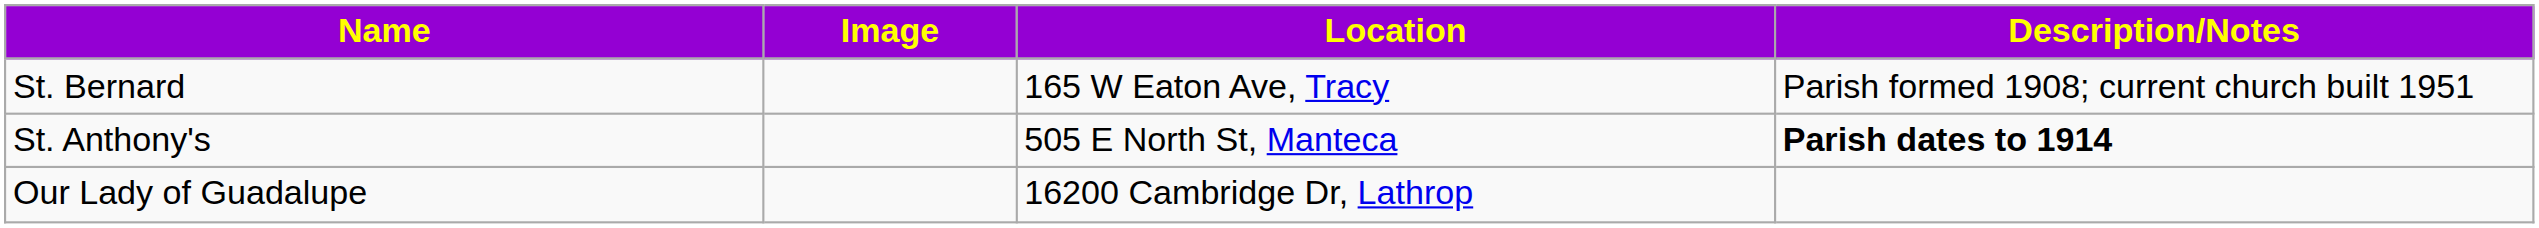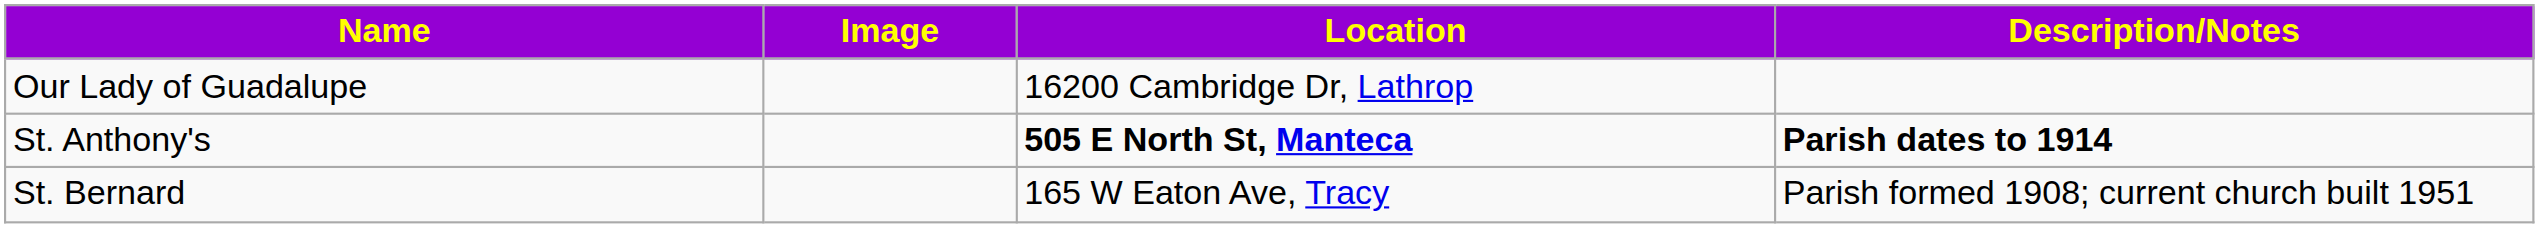rows swapped: Our Lady of Guadalupe <-> St. Bernard
St. Anthony's | Location: normal -> bold
